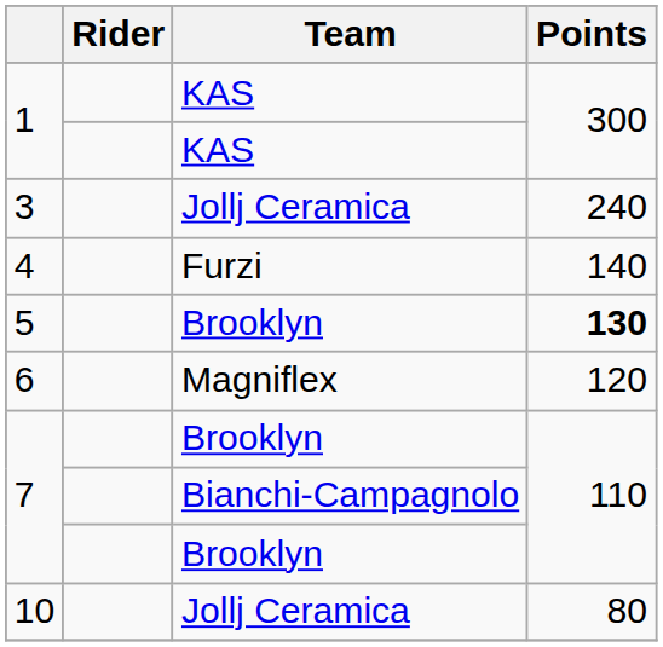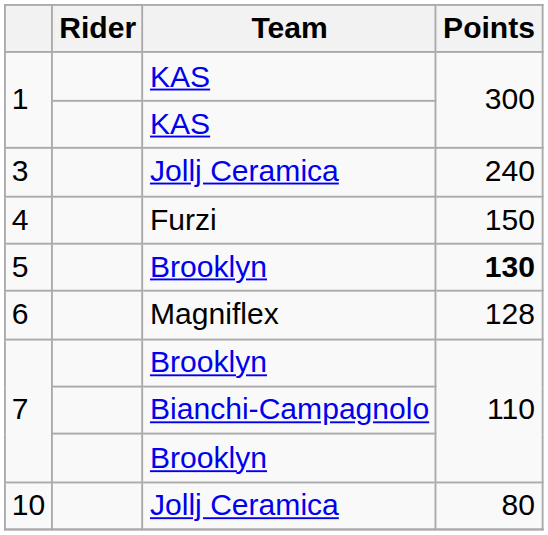4 | Points: 140 -> 150
6 | Points: 120 -> 128
